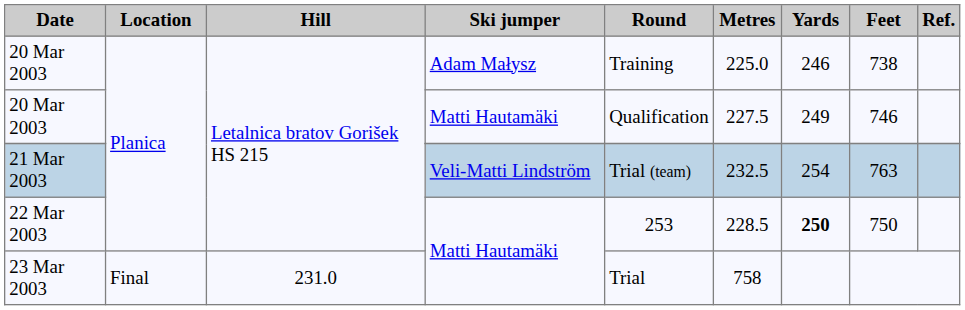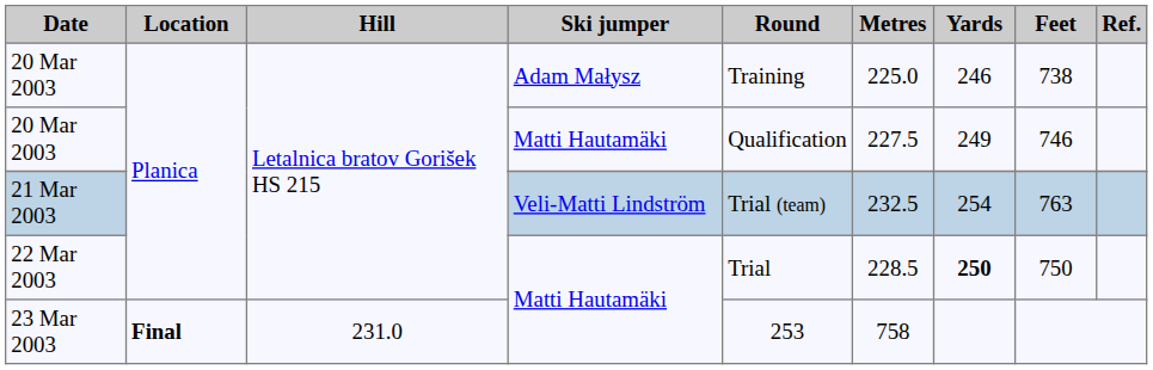22 Mar 2003 | Round: 253 -> Trial
23 Mar 2003 | Location: normal -> bold
23 Mar 2003 | Round: Trial -> 253
